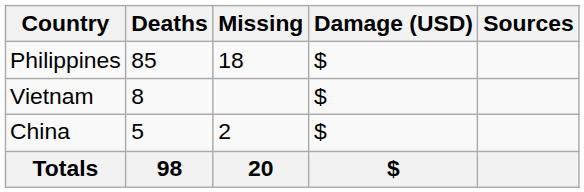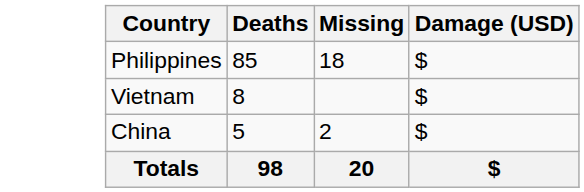- column: Sources
